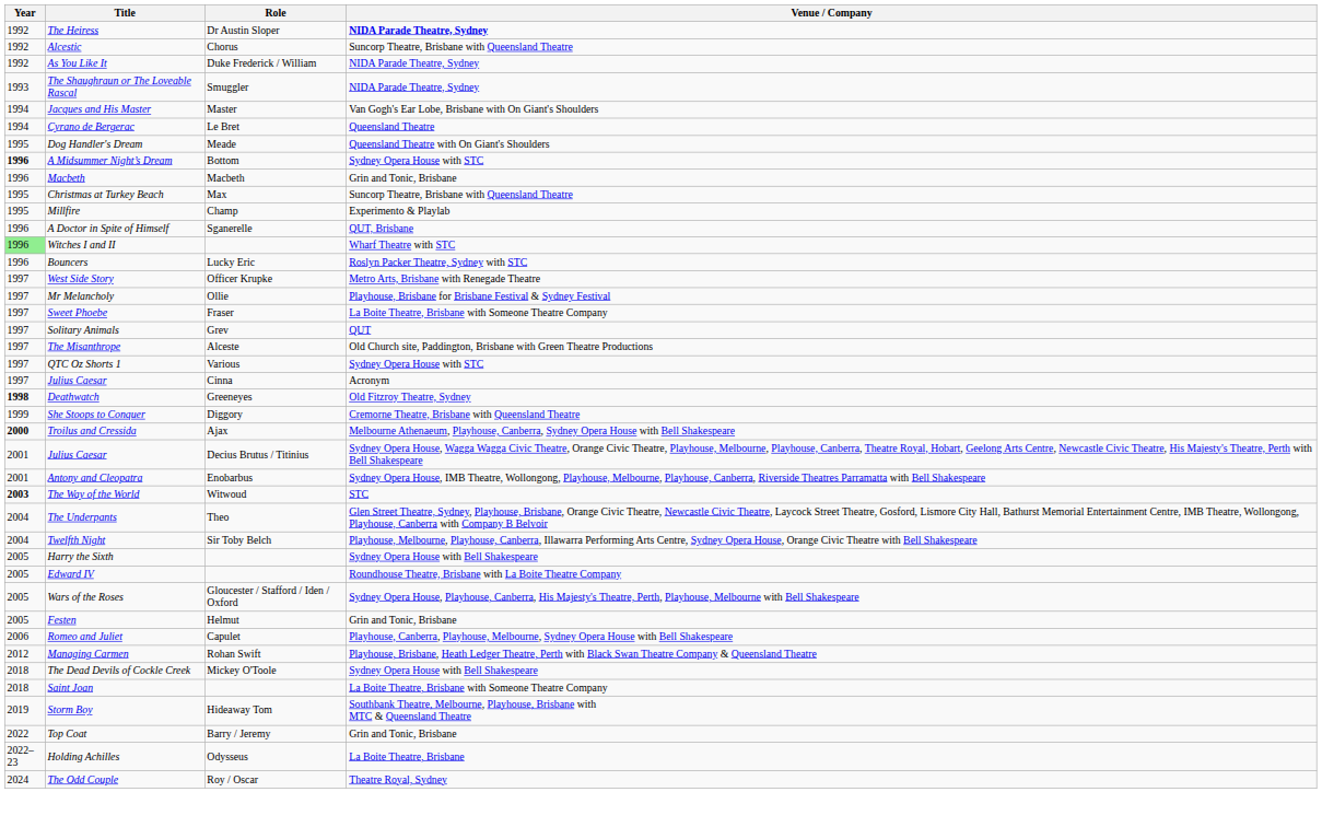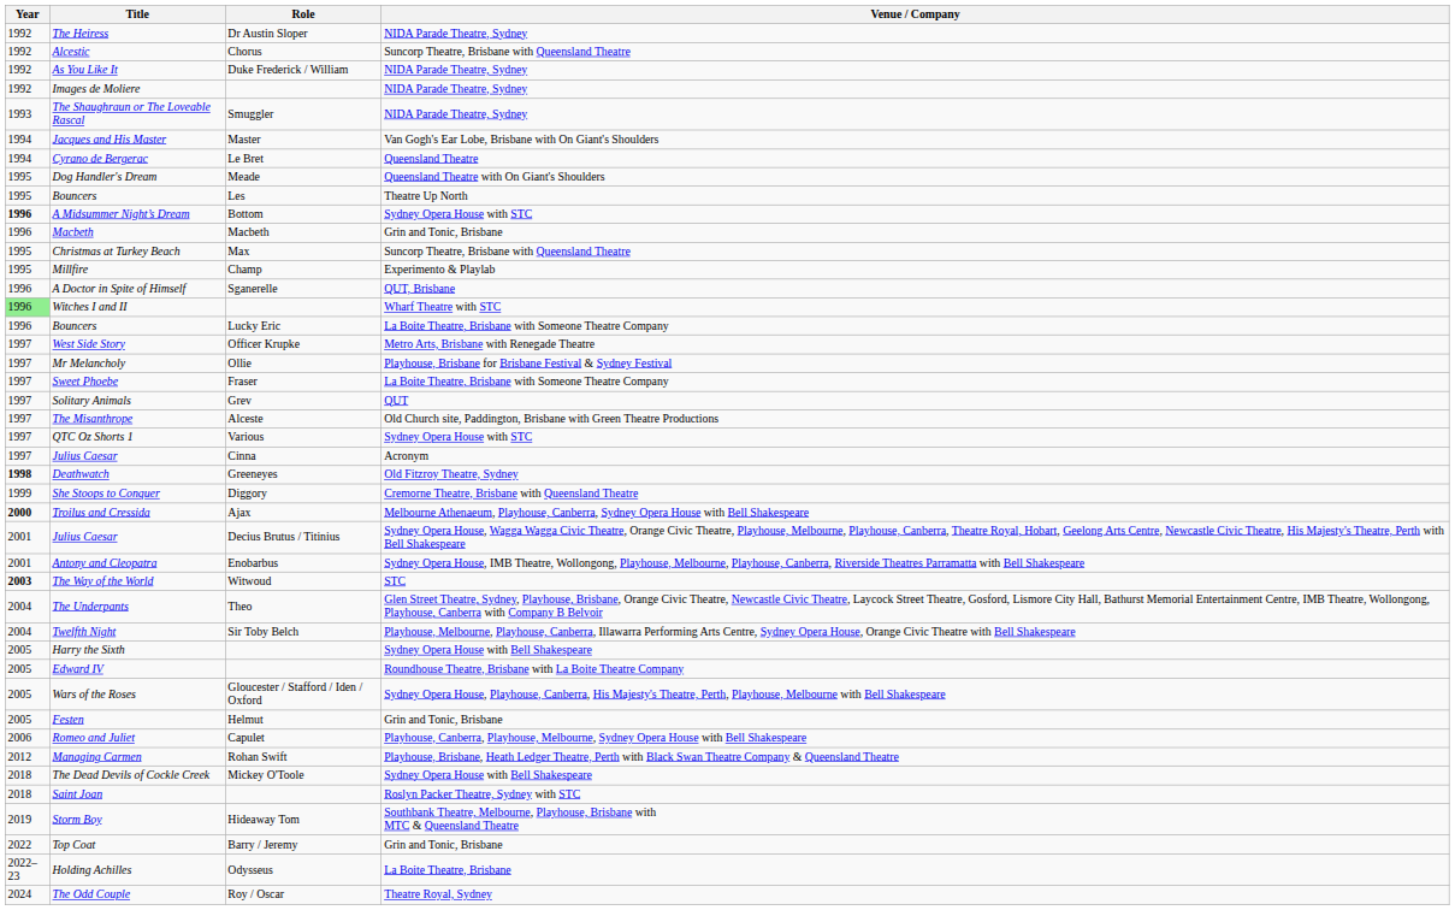The Heiress | Venue / Company: bold -> normal
+ row: 1992 | Images de Moliere | NIDA Parade Theatre, Sydney
+ row: 1995 | Bouncers | Les | Theatre Up North
Bouncers / Lucky Eric | Venue / Company: Roslyn Packer Theatre, Sydney with STC -> La Boite Theatre, Brisbane with Someone Theatre Company
Saint Joan | Venue / Company: La Boite Theatre, Brisbane with Someone Theatre Company -> Roslyn Packer Theatre, Sydney with STC
